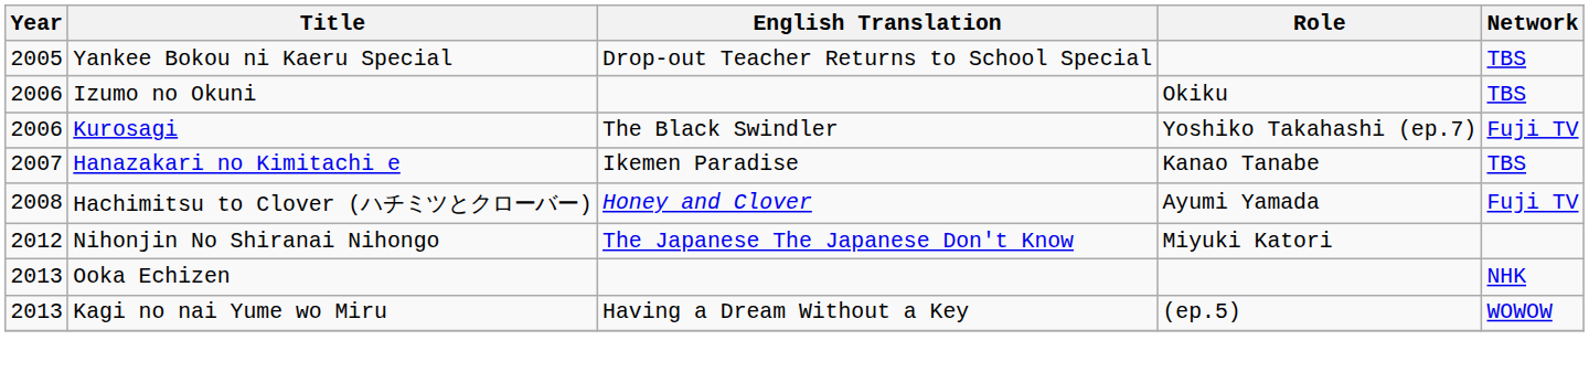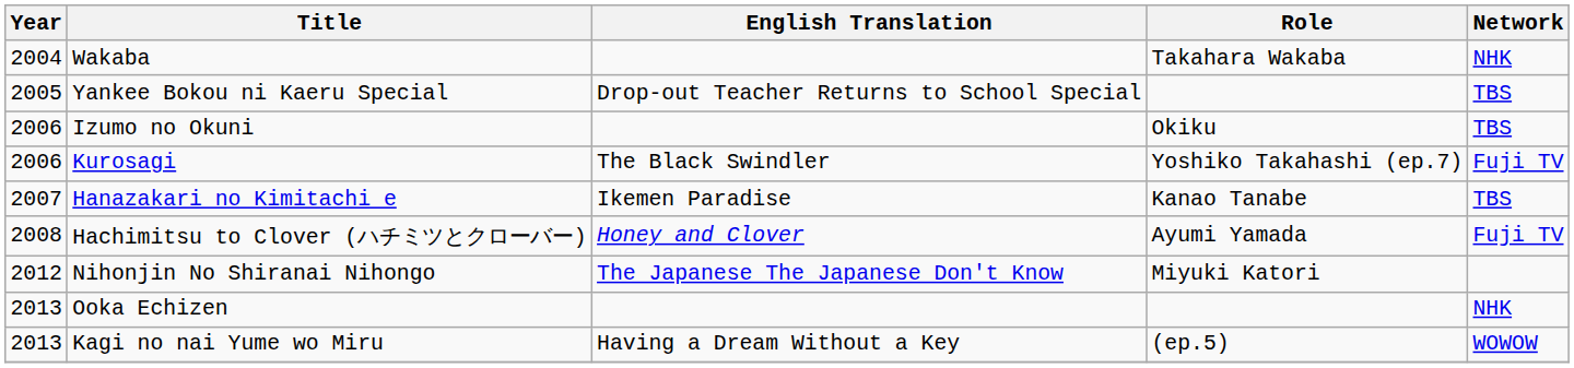+ row: 2004 | Wakaba | Takahara Wakaba | NHK
